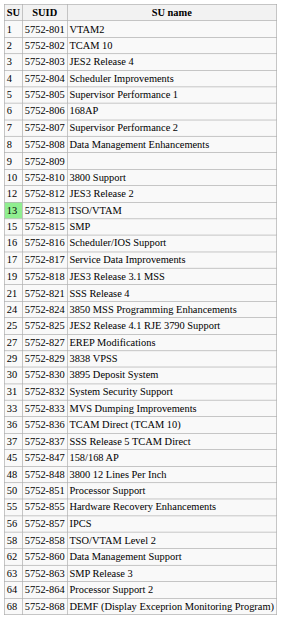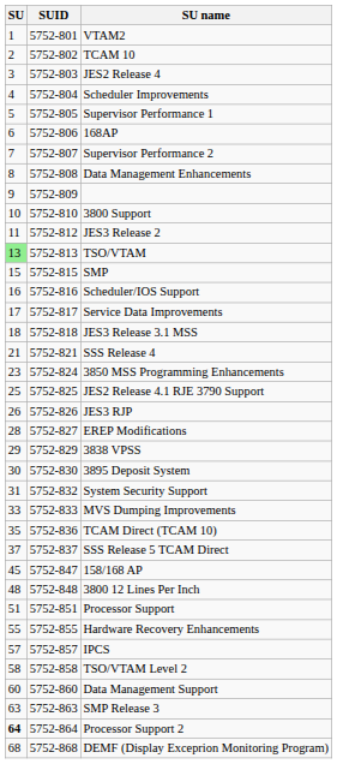JES3 Release 2 | SU: 12 -> 11
JES3 Release 3.1 MSS | SU: 19 -> 18
3850 MSS Programming Enhancements | SU: 24 -> 23
+ row: 26 | 5752-826 | JES3 RJP
EREP Modifications | SU: 27 -> 28
TCAM Direct (TCAM 10) | SU: 36 -> 35
Processor Support | SU: 50 -> 51
IPCS | SU: 56 -> 57
Data Management Support | SU: 62 -> 60
Processor Support 2 | SU: normal -> bold
